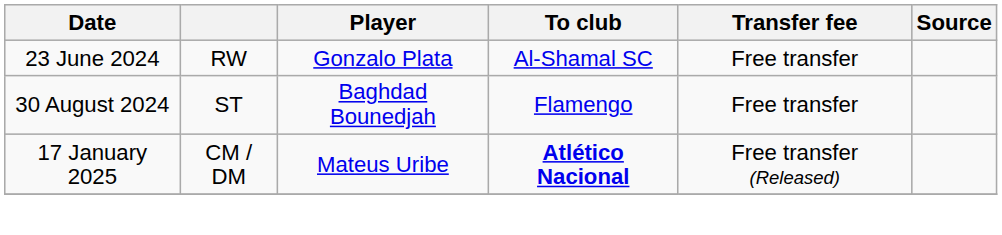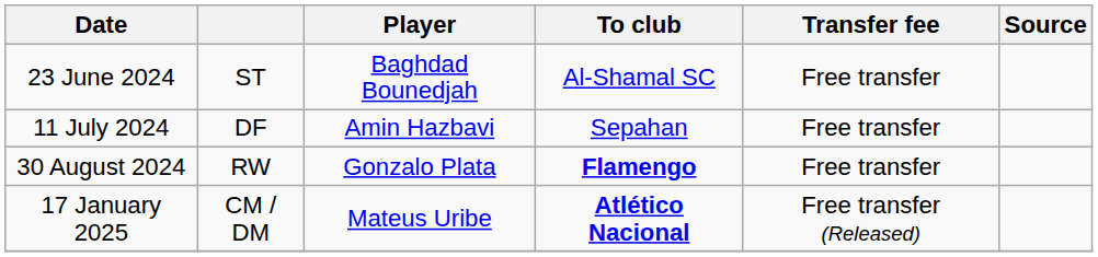23 June 2024 | column 2: RW -> ST
23 June 2024 | Player: Gonzalo Plata -> Baghdad Bounedjah
+ row: 11 July 2024 | DF | Amin Hazbavi | Sepahan | Free transfer
30 August 2024 | column 2: ST -> RW
30 August 2024 | Player: Baghdad Bounedjah -> Gonzalo Plata
30 August 2024 | To club: normal -> bold
